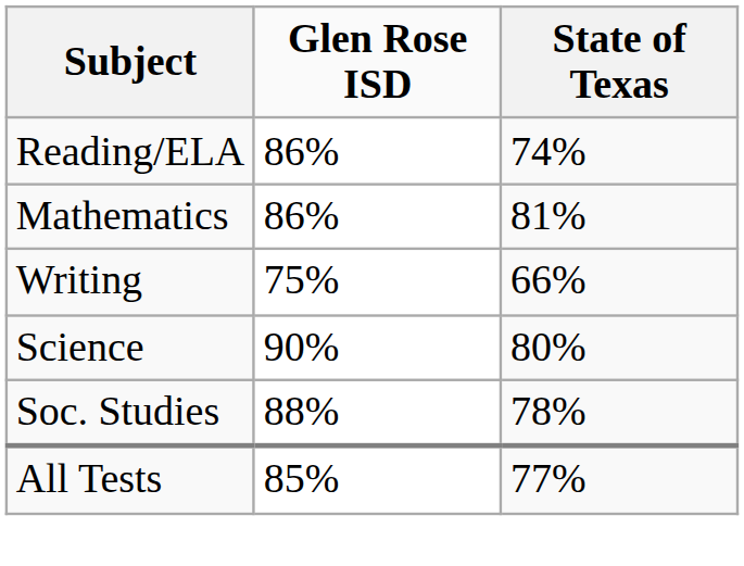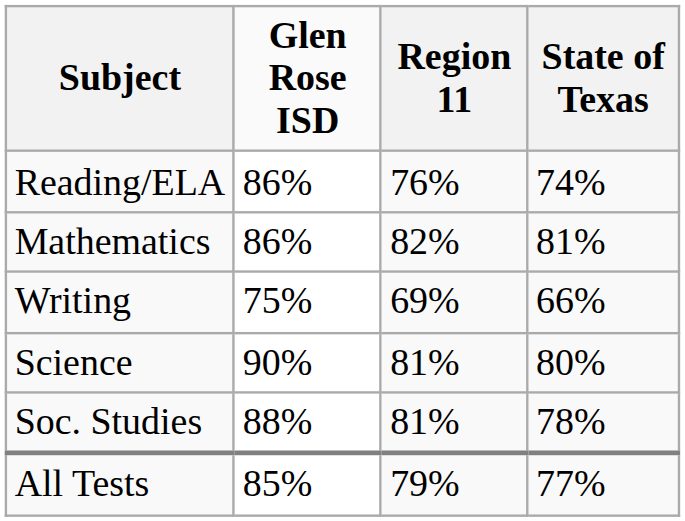+ column: Region 11 | 76% | 82% | 69% | 81% | 81% | 79%
